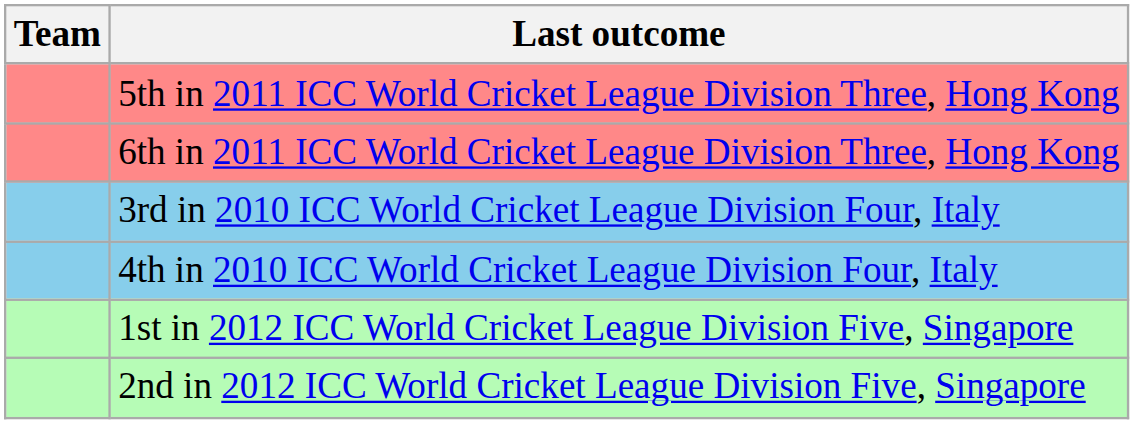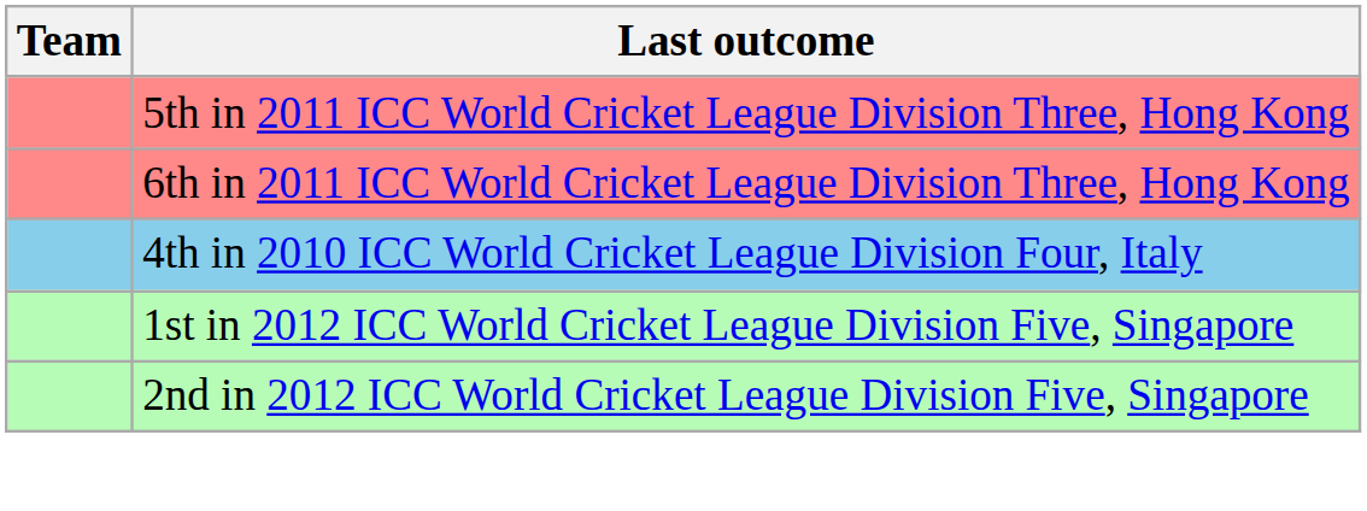- row: 3rd in 2010 ICC World Cricket League Division Four, Italy
